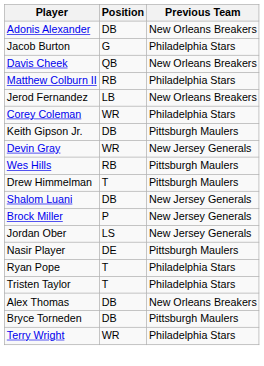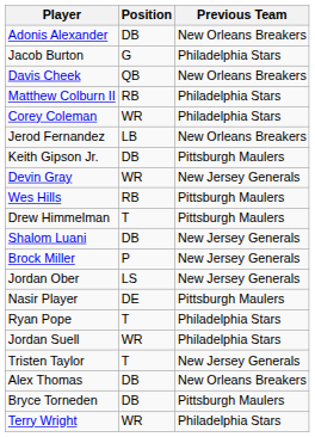rows swapped: Corey Coleman <-> Jerod Fernandez
+ row: Jordan Suell | WR | Philadelphia Stars
Tristen Taylor | Previous Team: Philadelphia Stars -> New Jersey Generals
